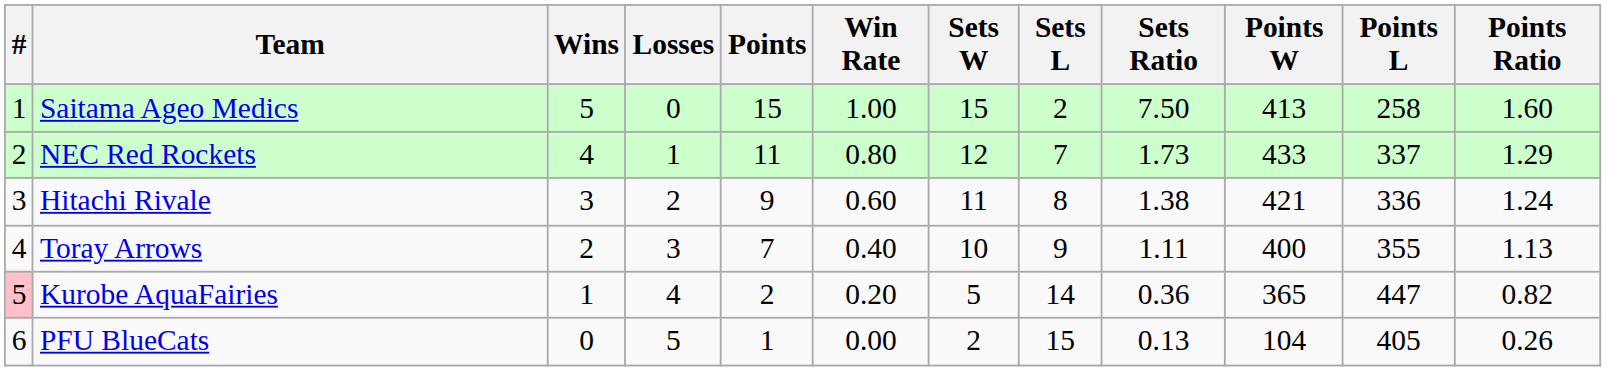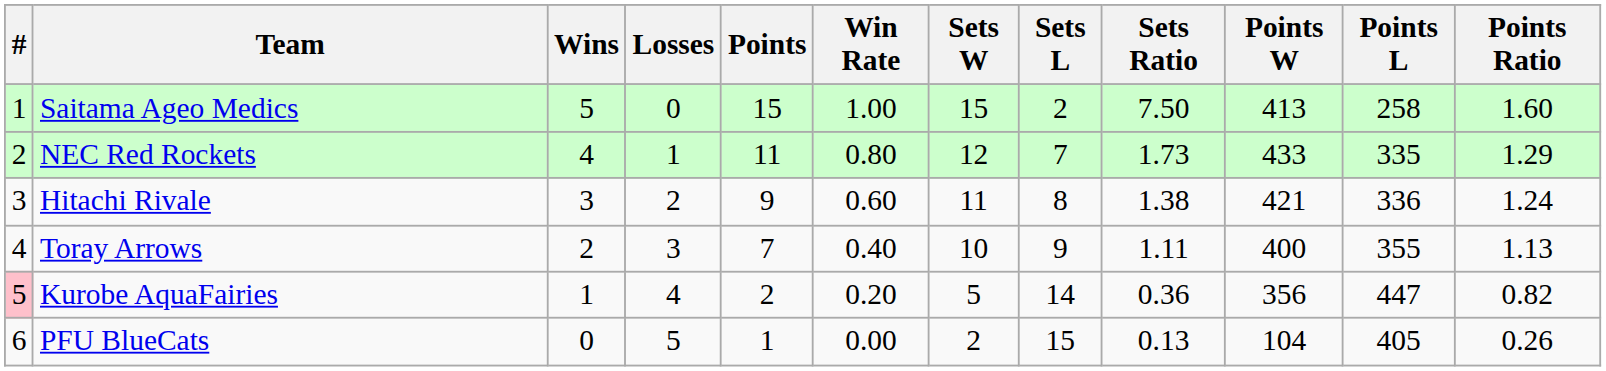NEC Red Rockets | Points L: 337 -> 335
Kurobe AquaFairies | Points W: 365 -> 356
